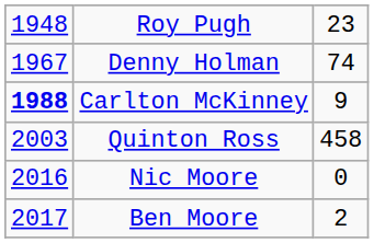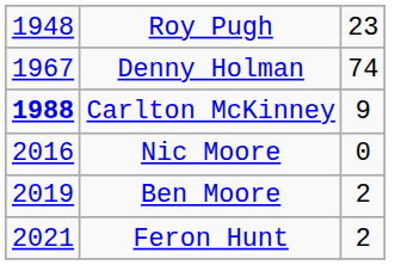- row: 2003 | Quinton Ross | 458
Ben Moore | column 1: 2017 -> 2019
+ row: 2021 | Feron Hunt | 2
